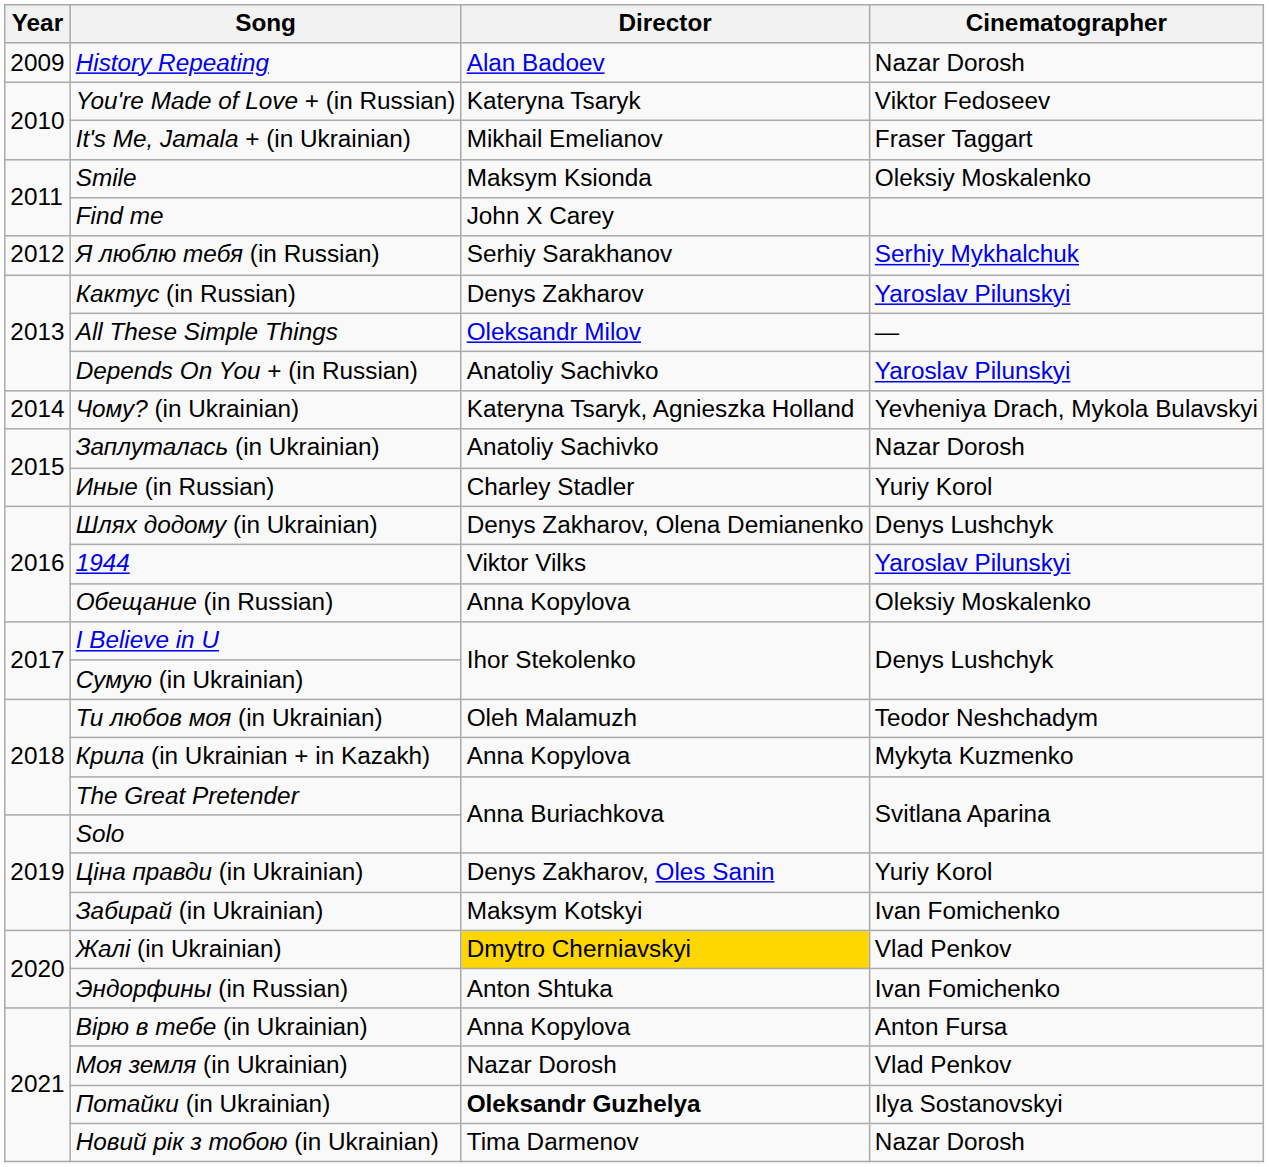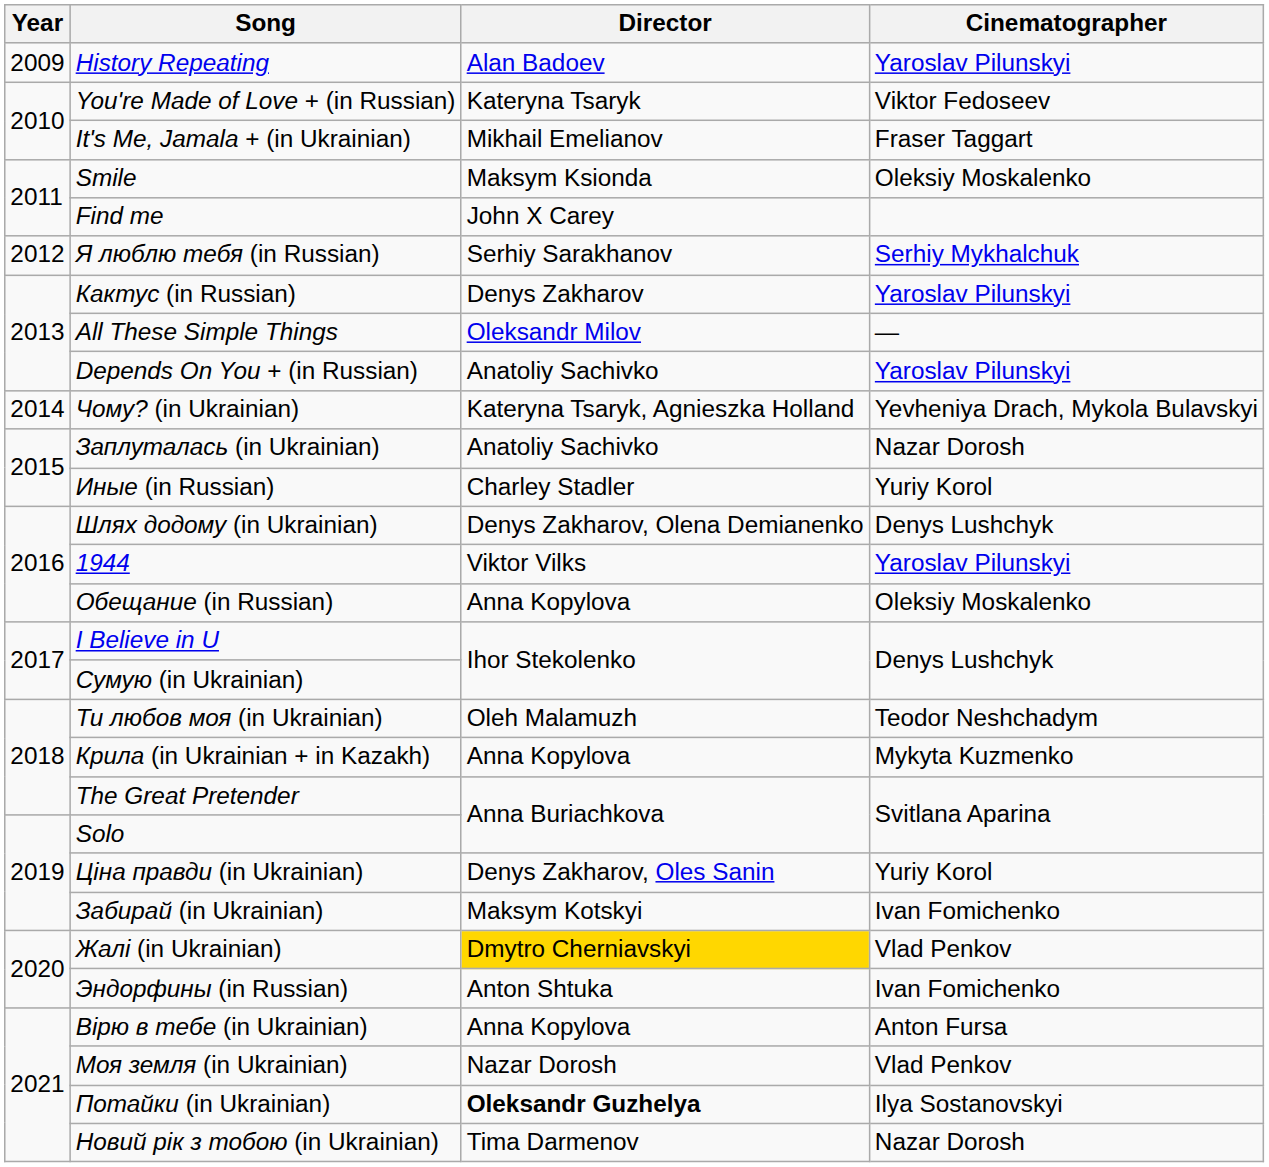History Repeating | Cinematographer: Nazar Dorosh -> Yaroslav Pilunskyi
